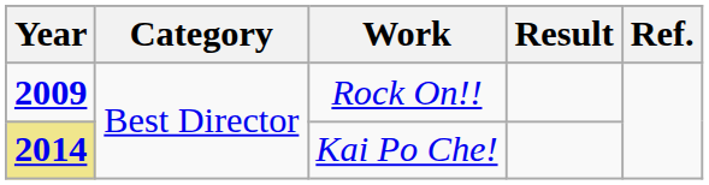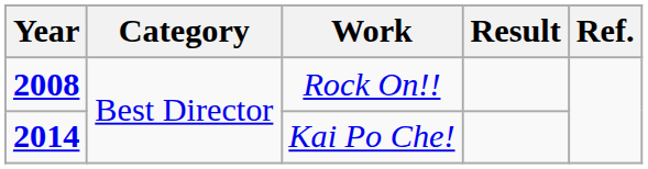Rock On!! | Year: 2009 -> 2008
Kai Po Che! | Year: khaki background -> no background
